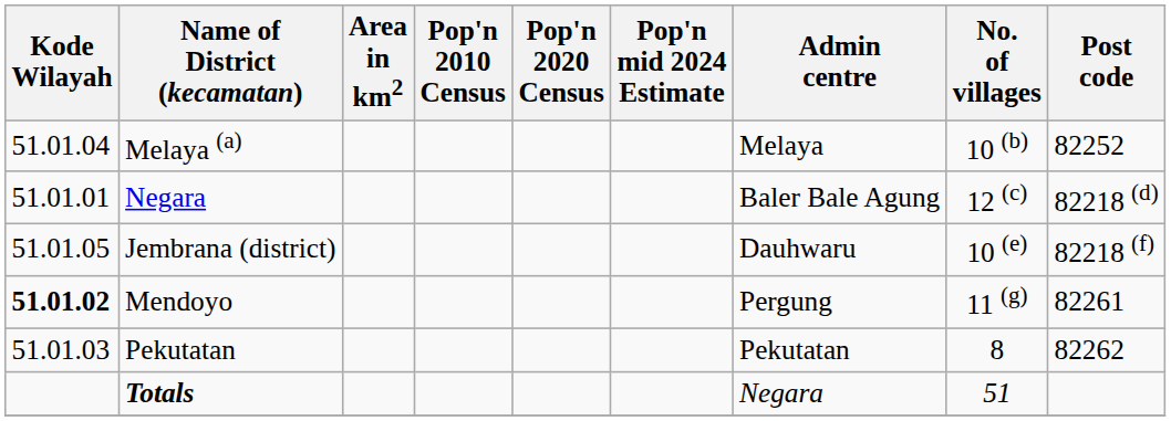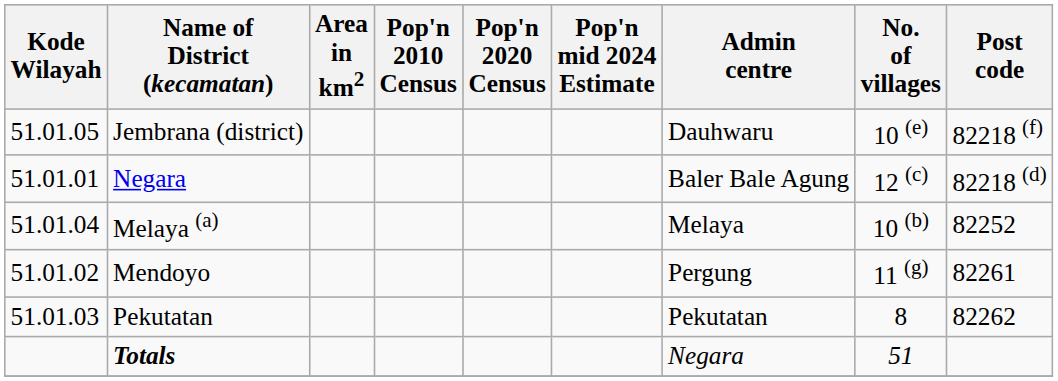rows swapped: Melaya (a) <-> Jembrana (district)
Mendoyo | Kode Wilayah: bold -> normal
